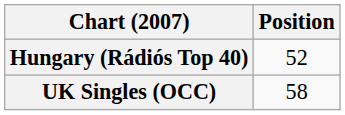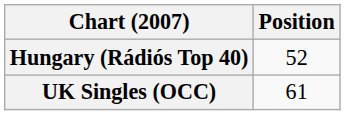UK Singles (OCC) | Position: 58 -> 61
